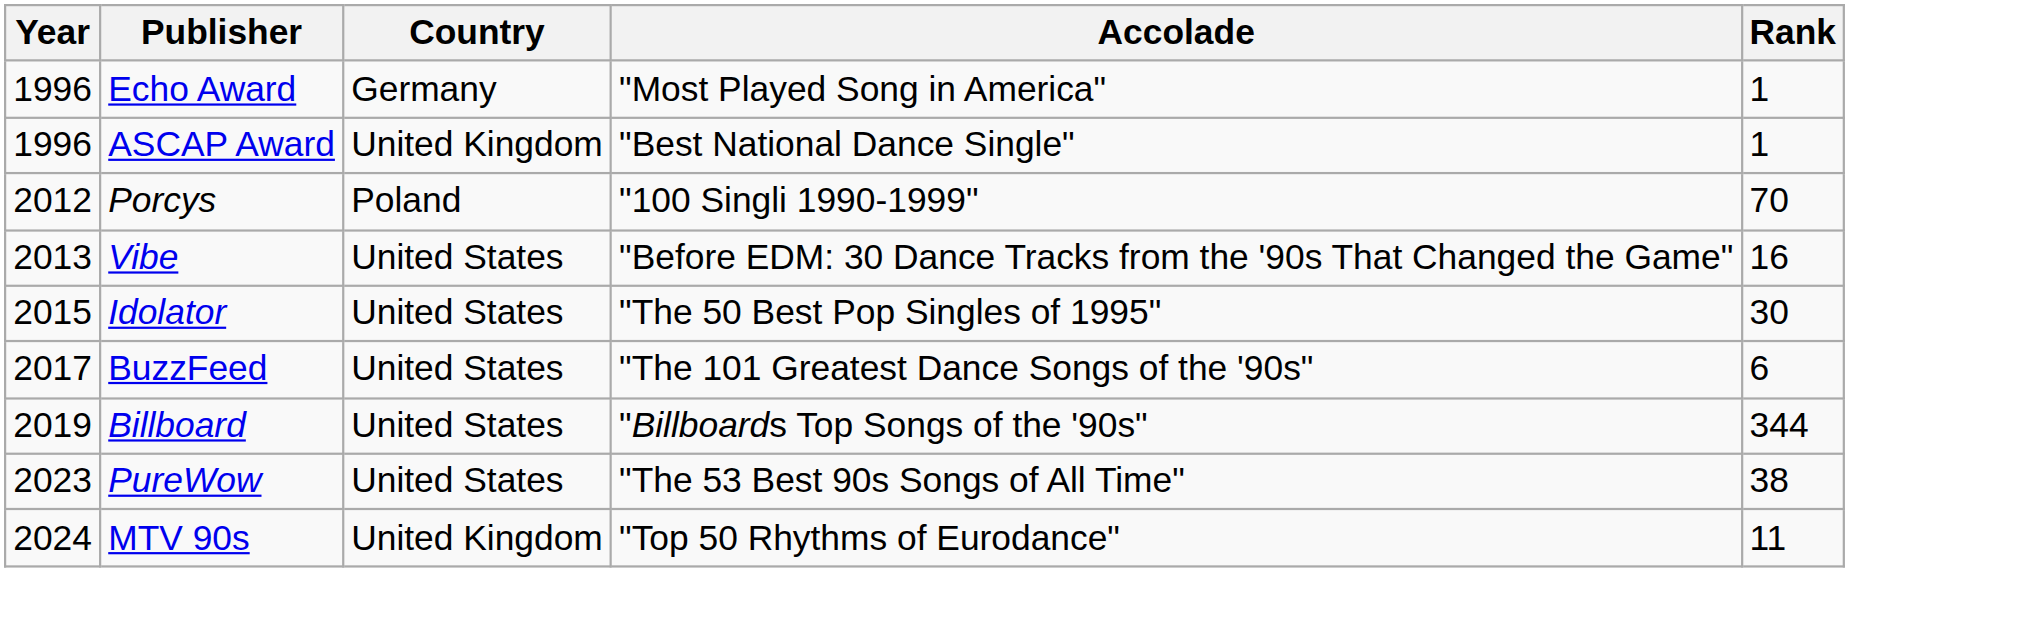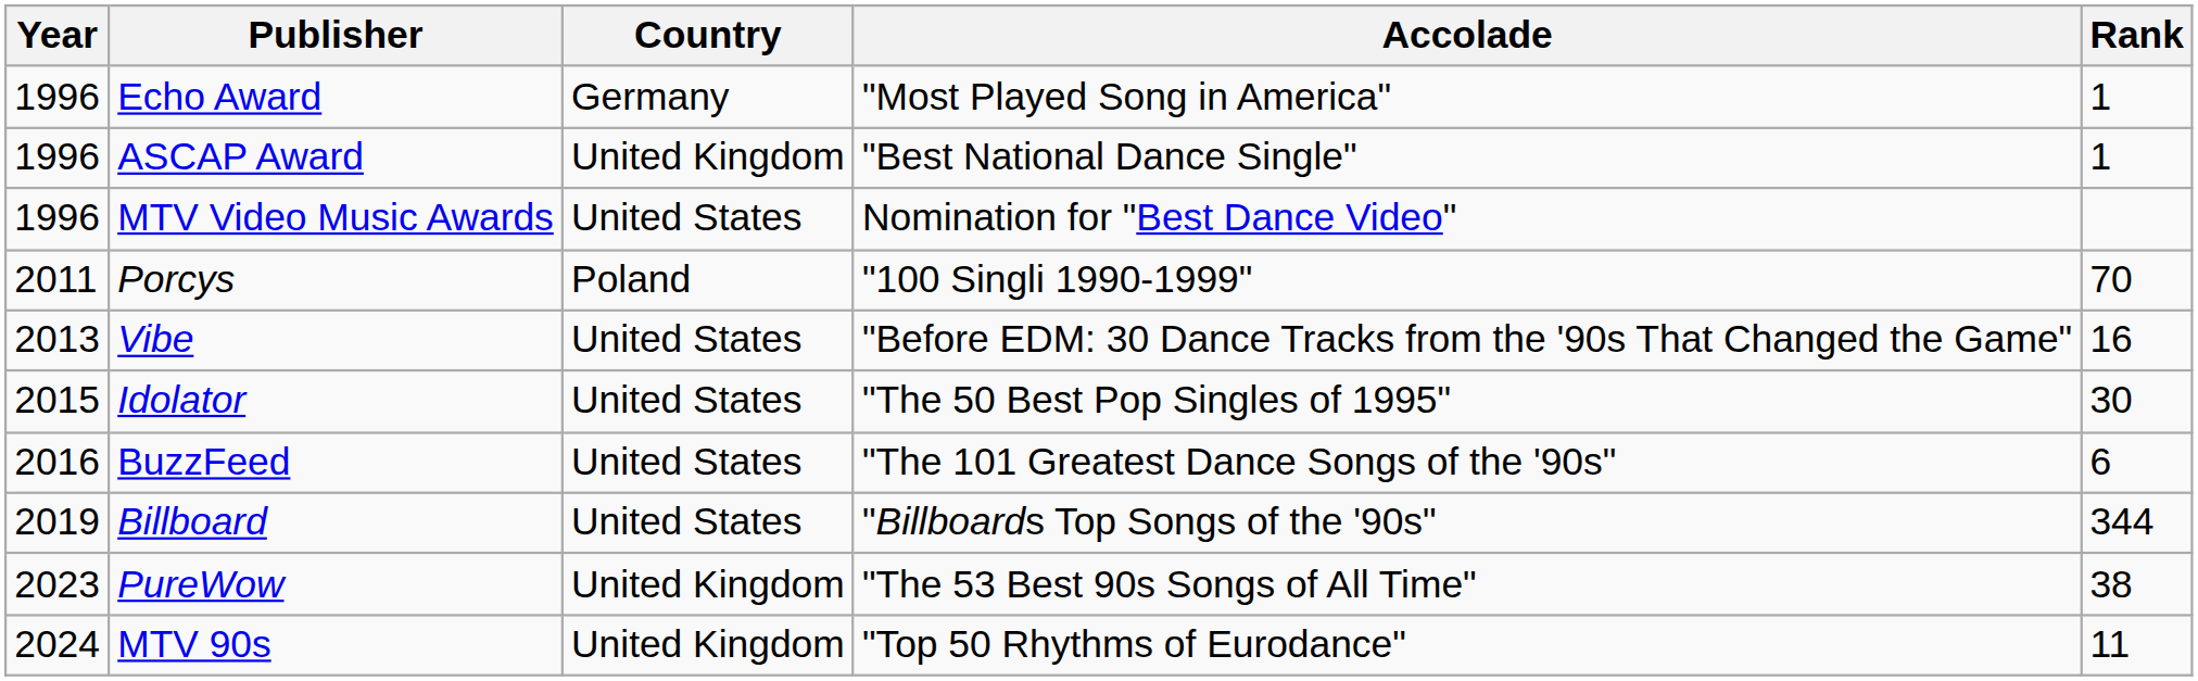+ row: 1996 | MTV Video Music Awards | United States | Nomination for "Best Dance Video"
Porcys | Year: 2012 -> 2011
BuzzFeed | Year: 2017 -> 2016
PureWow | Country: United States -> United Kingdom
